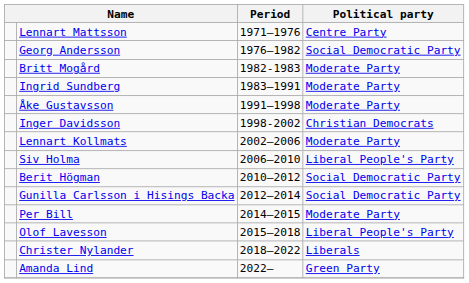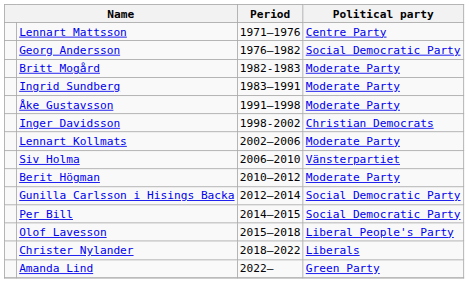Siv Holma | Political party: Liberal People's Party -> Vänsterpartiet
Berit Högman | Political party: Social Democratic Party -> Moderate Party
Per Bill | Political party: Moderate Party -> Social Democratic Party
